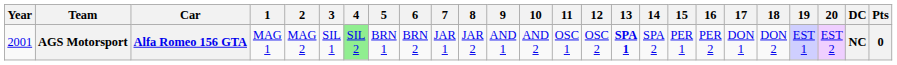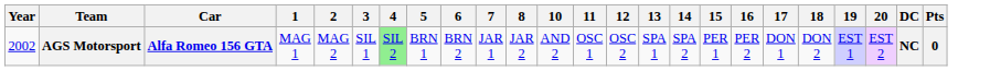- column: 9 | AND 1
AGS Motorsport | Year: 2001 -> 2002
AGS Motorsport | 13: bold -> normal
